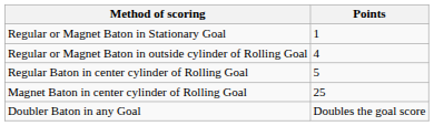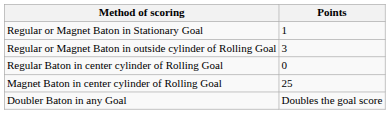Regular or Magnet Baton in outside cylinder of Rolling Goal | Points: 4 -> 3
Regular Baton in center cylinder of Rolling Goal | Points: 5 -> 0
